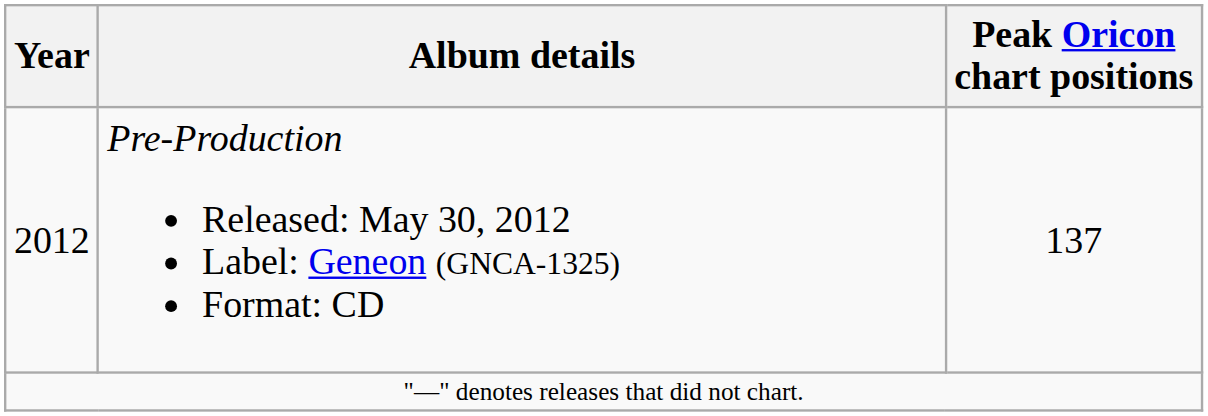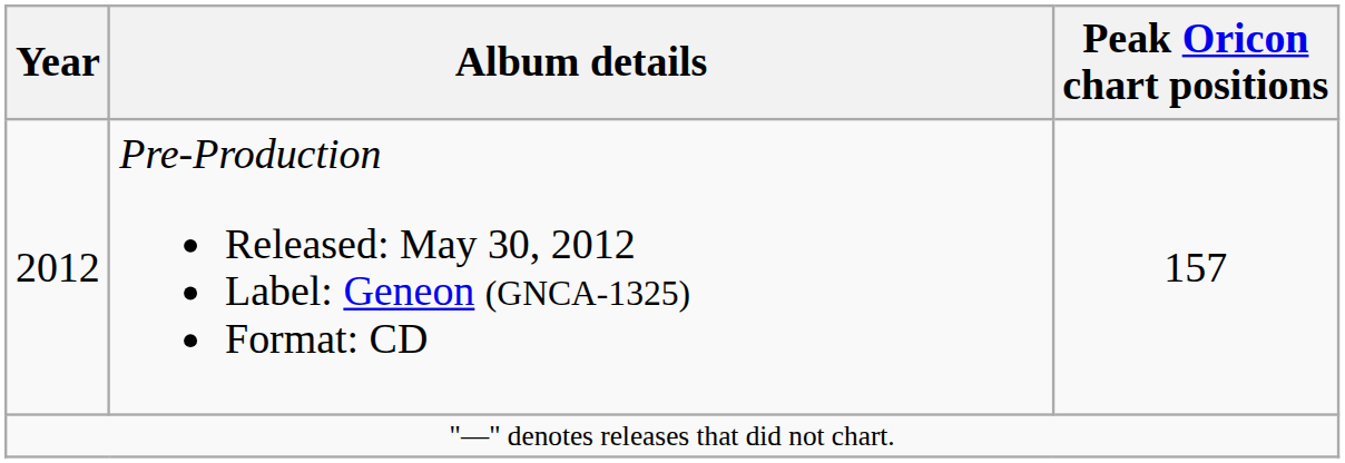2012 | Peak Oricon chart positions: 137 -> 157
